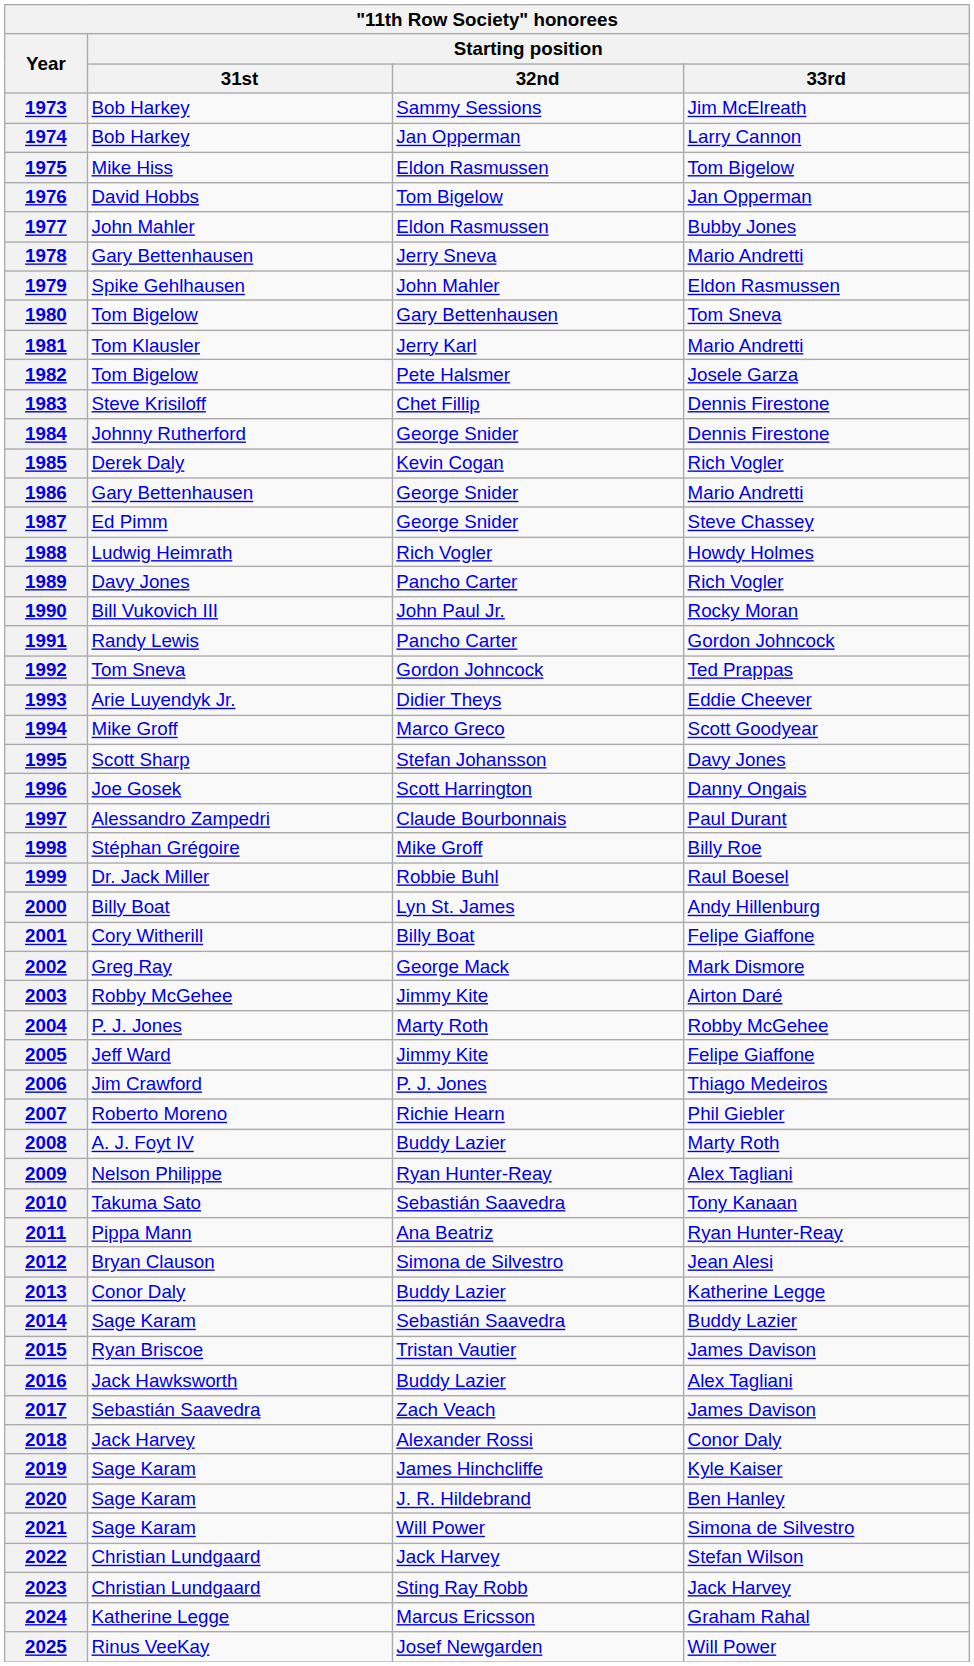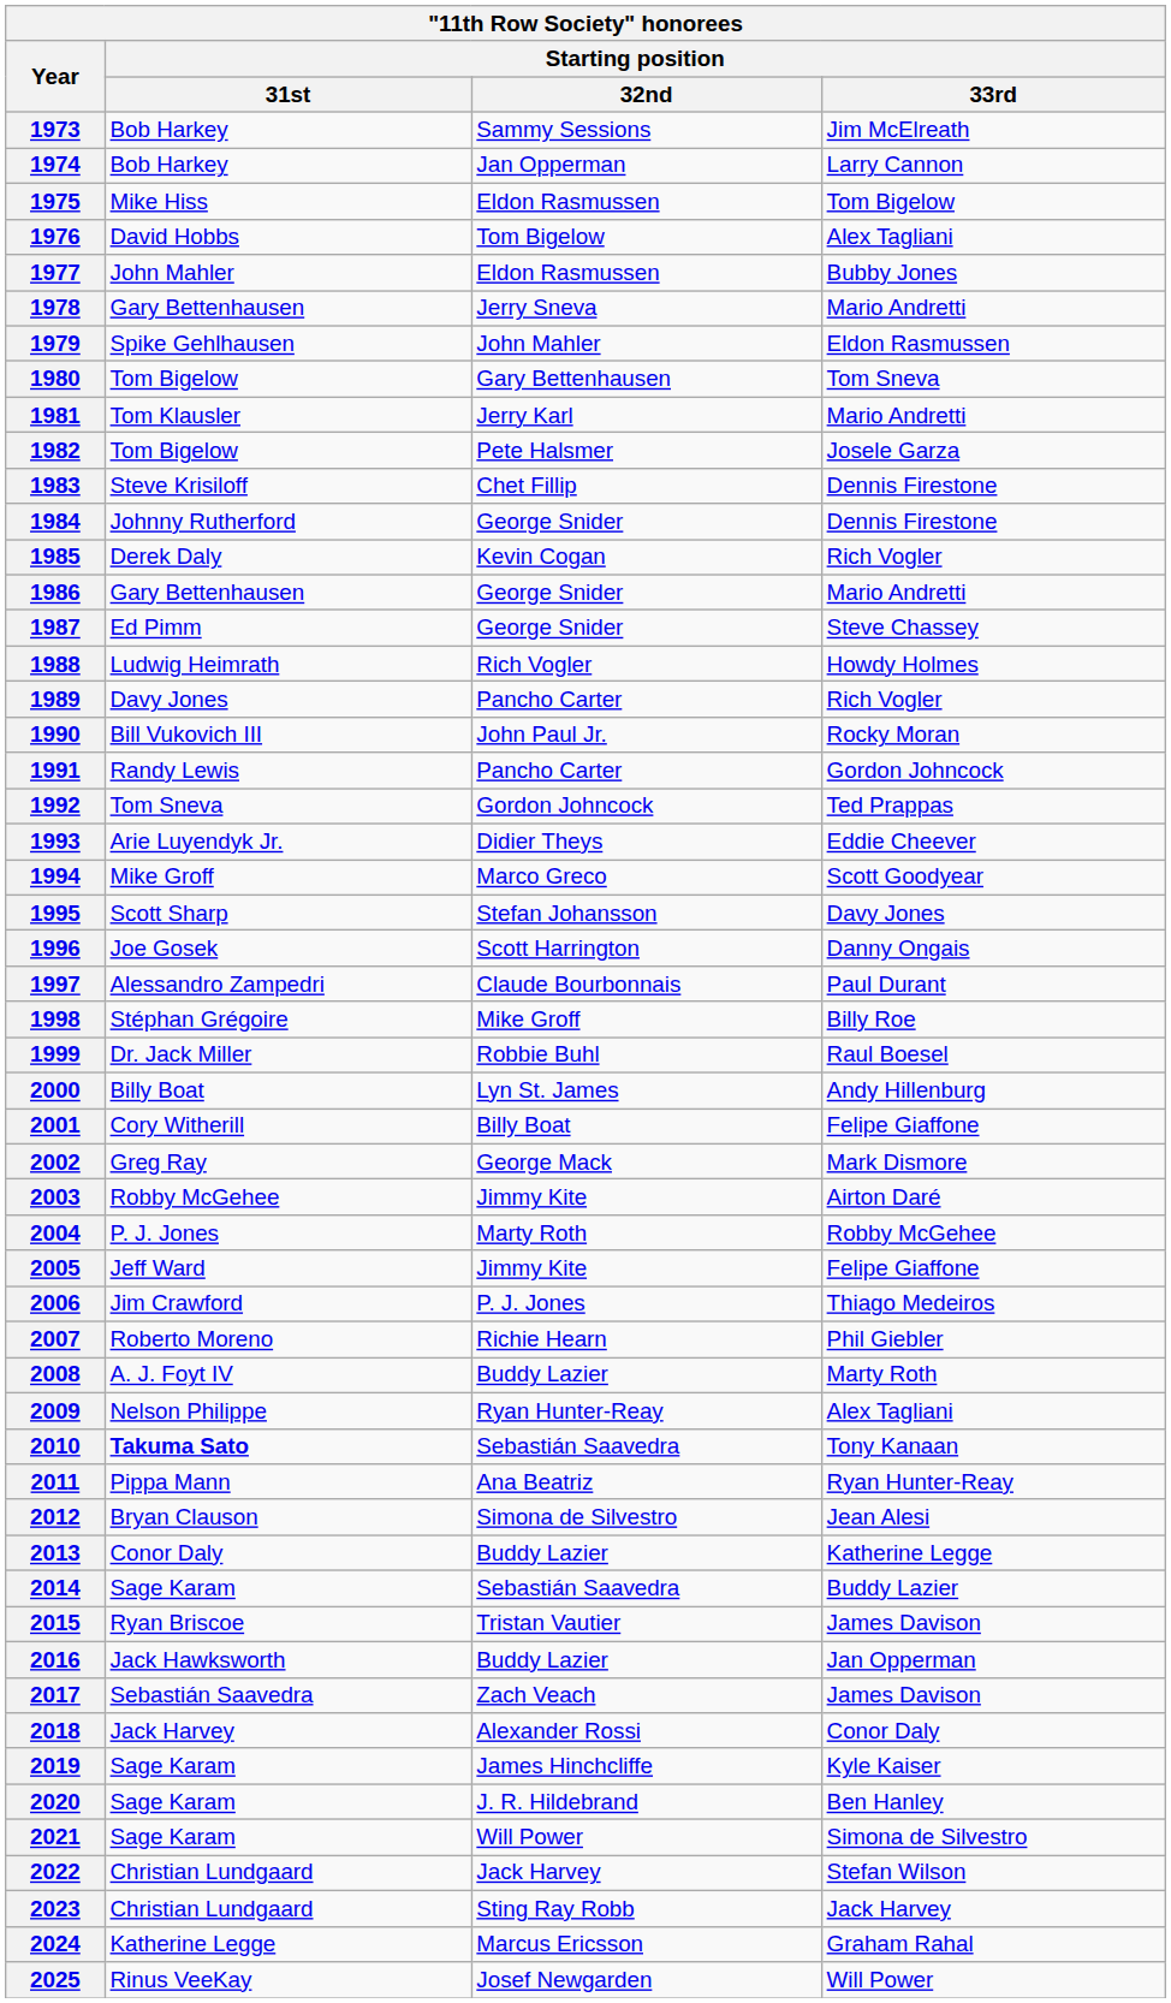1976 | Starting position / 33rd: Jan Opperman -> Alex Tagliani
2010 | Starting position / 31st: normal -> bold
2016 | Starting position / 33rd: Alex Tagliani -> Jan Opperman
